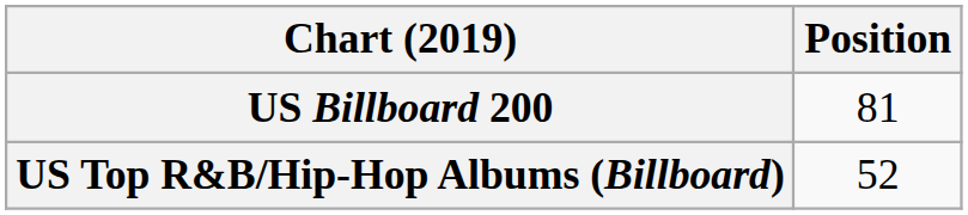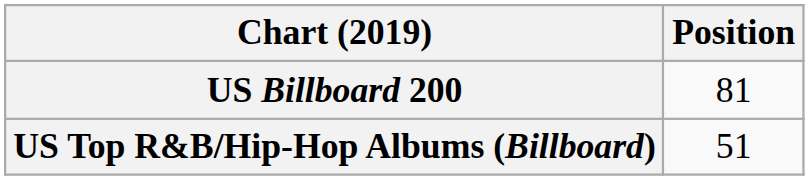US Top R&B/Hip-Hop Albums (Billboard) | Position: 52 -> 51
